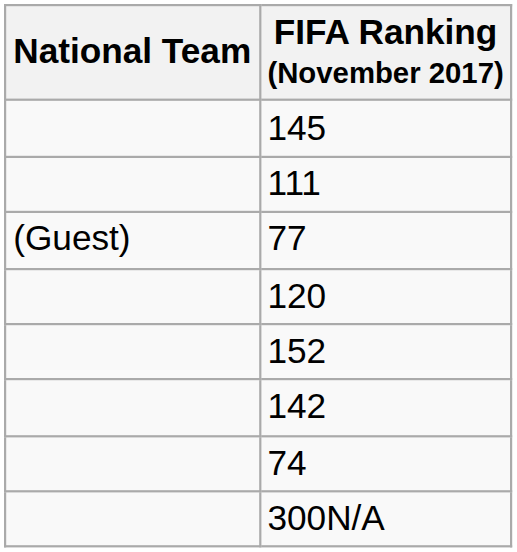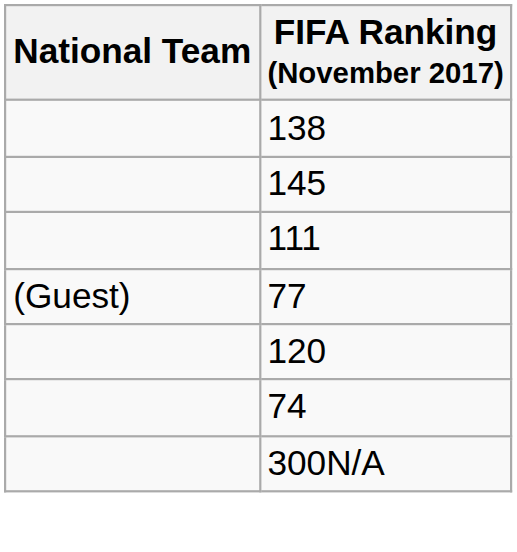+ row: 138
- row: 152
- row: 142
